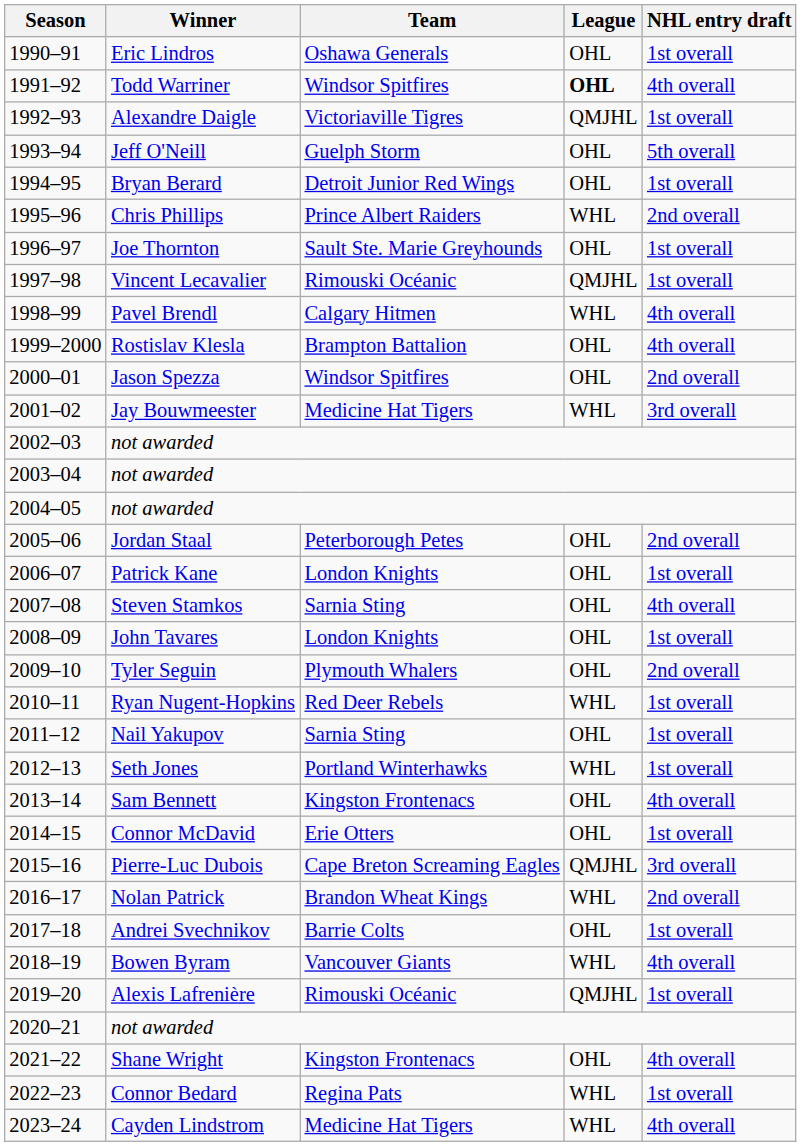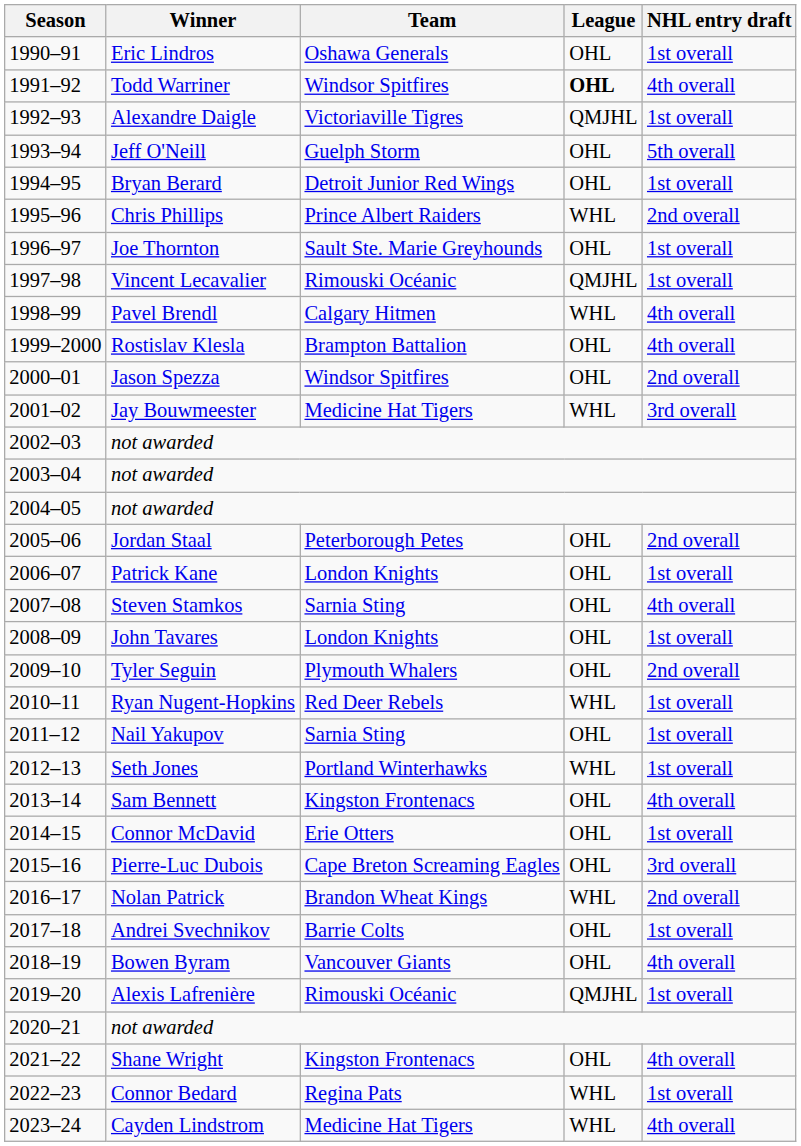Pierre-Luc Dubois | League: QMJHL -> OHL
Bowen Byram | League: WHL -> OHL
